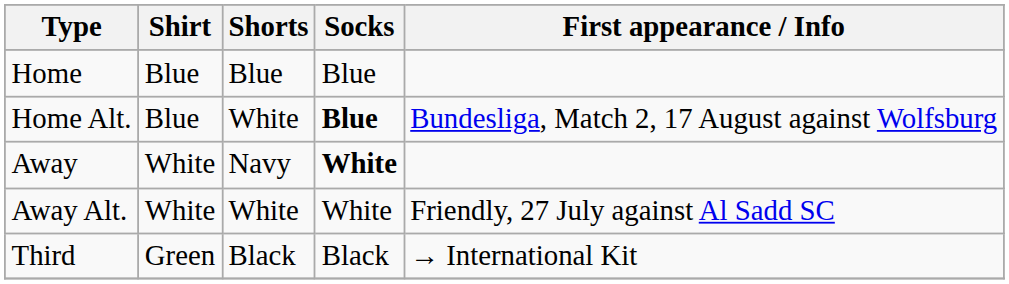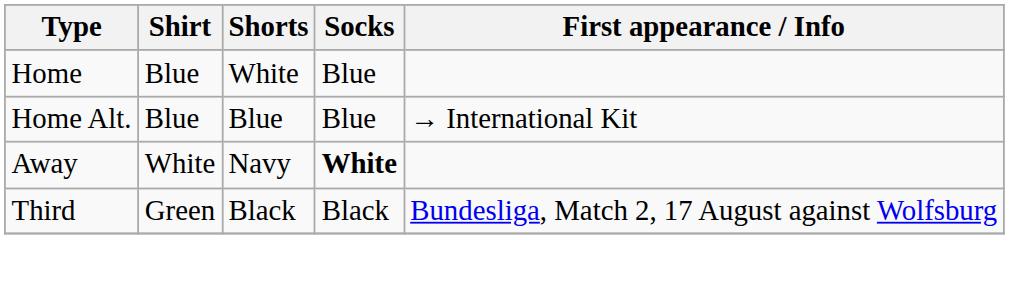Home | Shorts: Blue -> White
Home Alt. | Shorts: White -> Blue
Home Alt. | Socks: bold -> normal
Home Alt. | First appearance / Info: Bundesliga, Match 2, 17 August against Wolfsburg -> → International Kit
- row: Away Alt. | White | White | White | Friendly, 27 July against Al Sadd SC
Third | First appearance / Info: → International Kit -> Bundesliga, Match 2, 17 August against Wolfsburg
